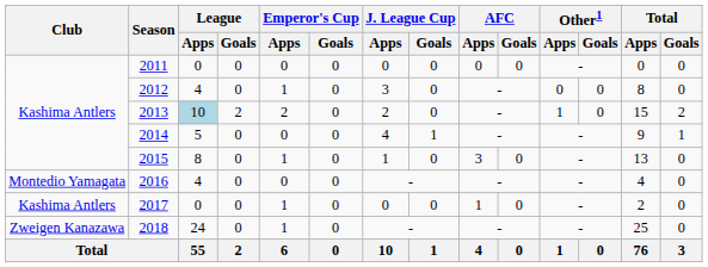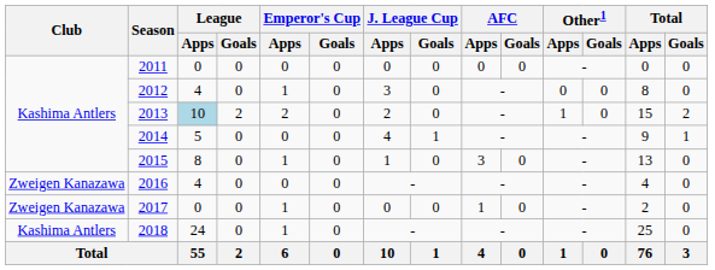2016 | Club: Montedio Yamagata -> Zweigen Kanazawa
2017 | Club: Kashima Antlers -> Zweigen Kanazawa
2018 | Club: Zweigen Kanazawa -> Kashima Antlers
